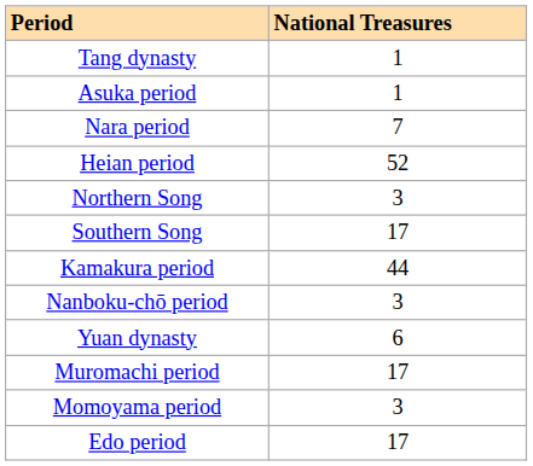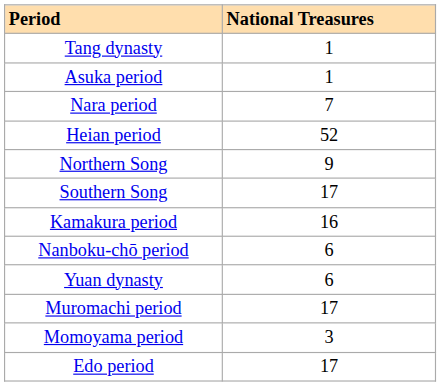Northern Song | National Treasures: 3 -> 9
Kamakura period | National Treasures: 44 -> 16
Nanboku-chō period | National Treasures: 3 -> 6
